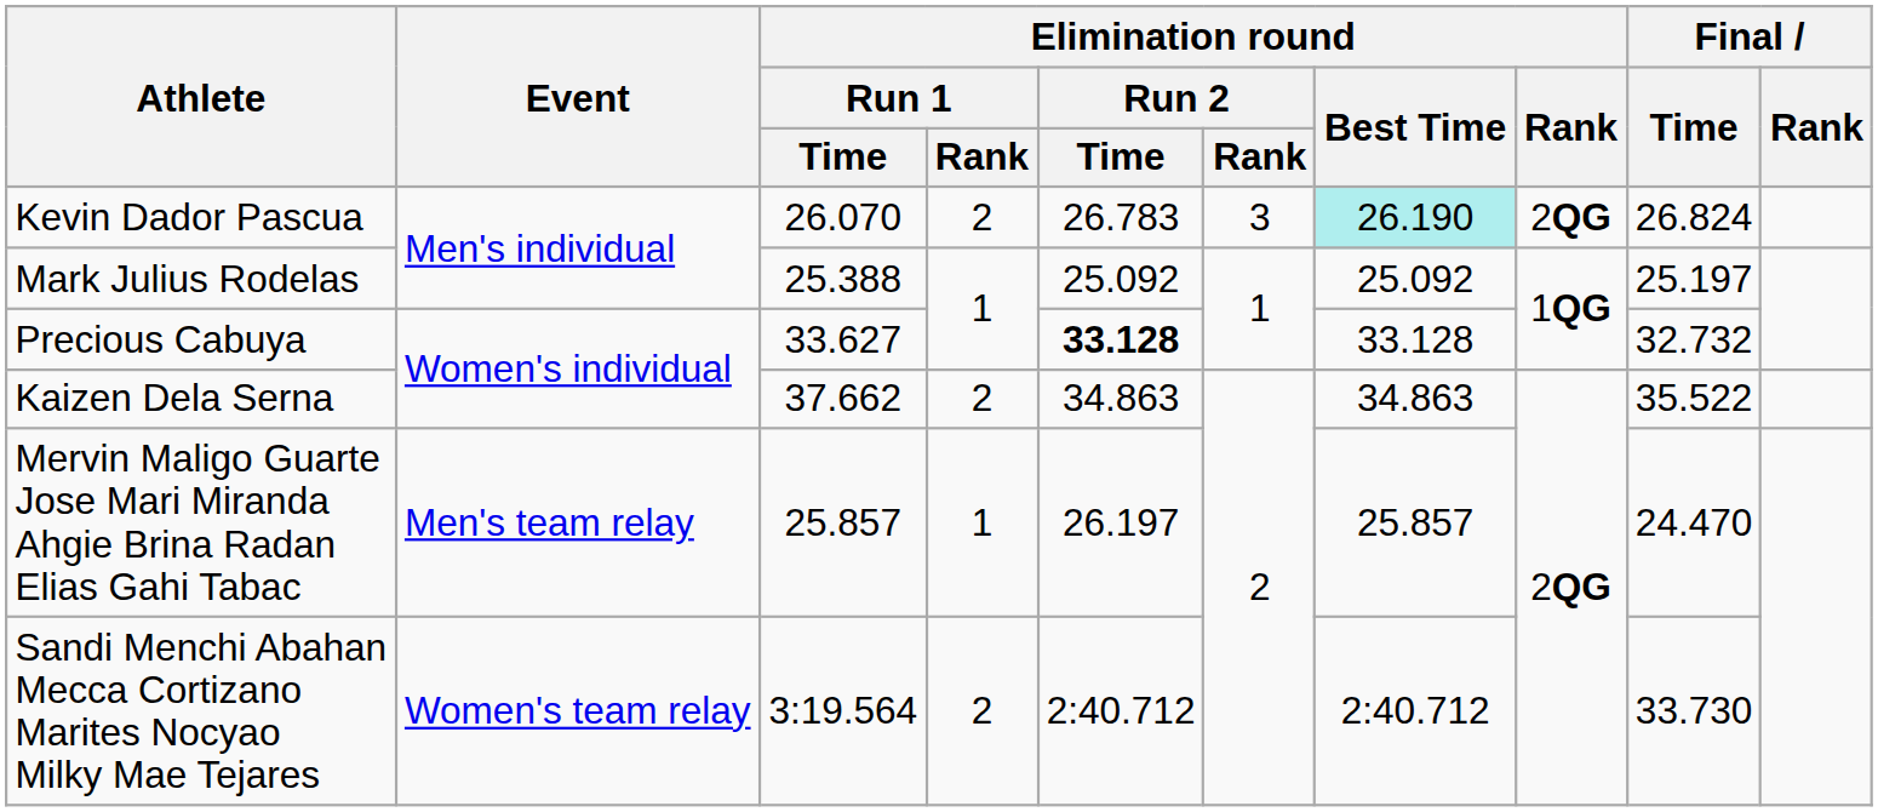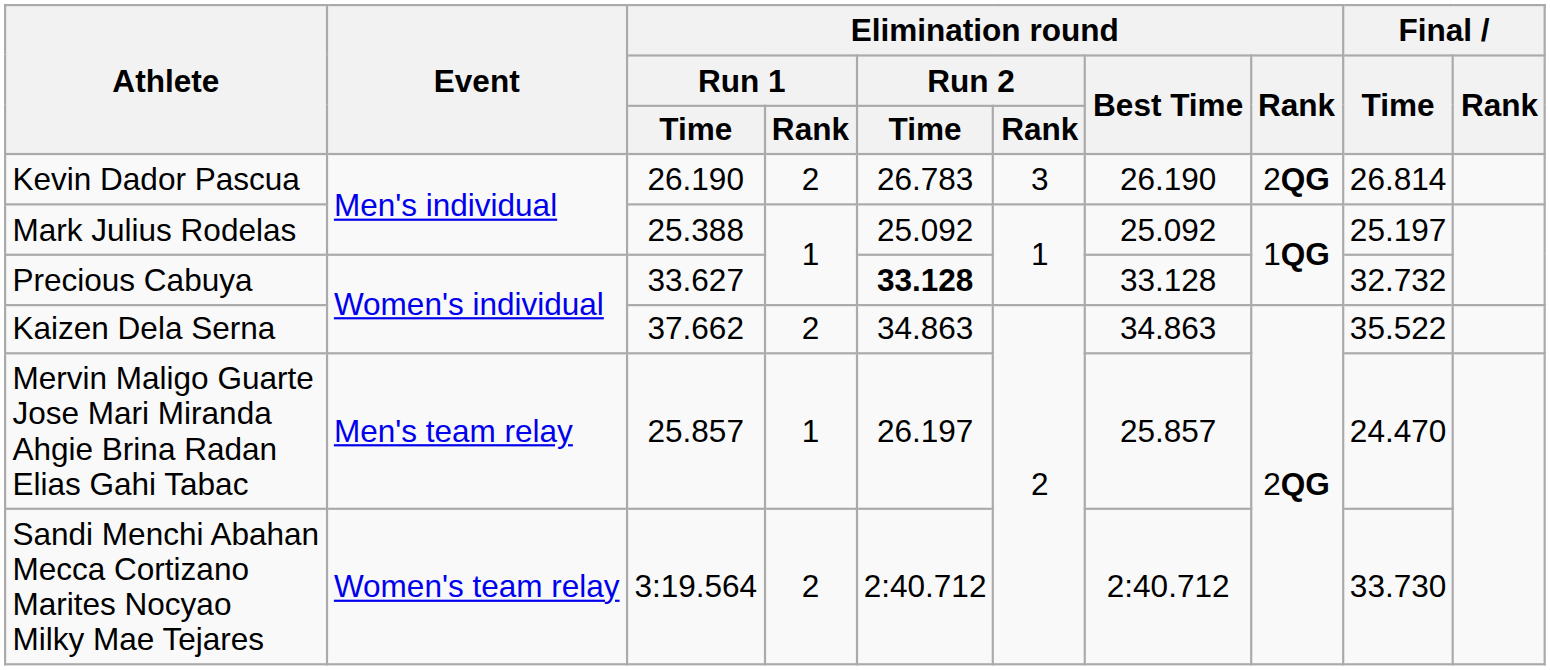Kevin Dador Pascua | Elimination round / Run 1 / Time: 26.070 -> 26.190
Kevin Dador Pascua | Elimination round / Best Time: paleturquoise background -> no background
Kevin Dador Pascua | Final / Time: 26.824 -> 26.814
